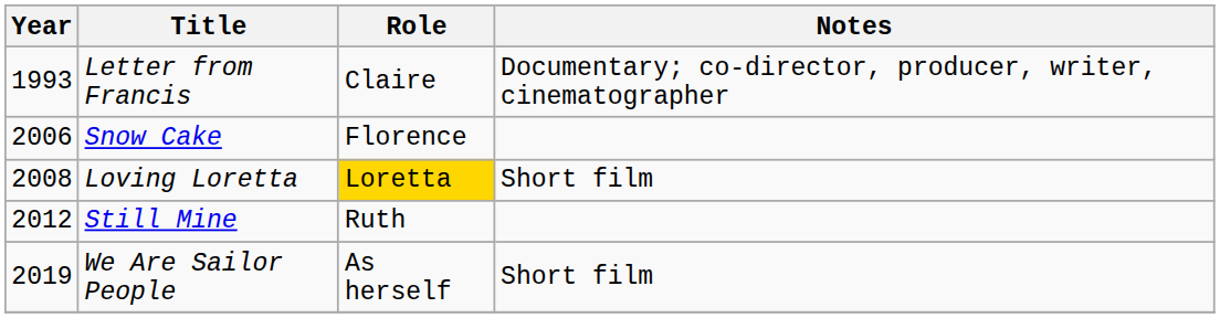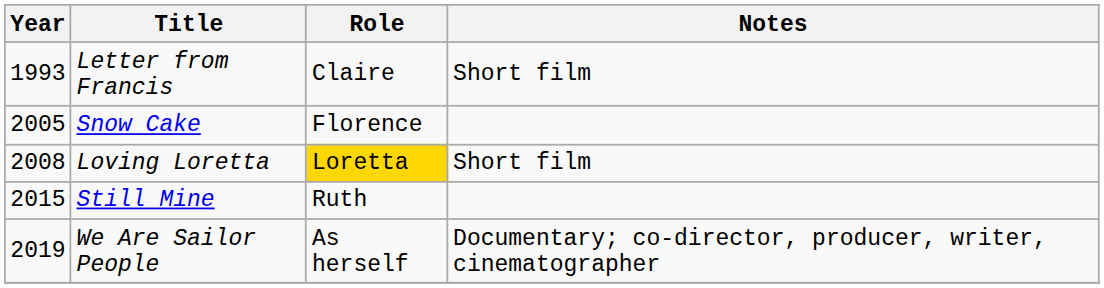Letter from Francis | Notes: Documentary; co-director, producer, writer, cinematographer -> Short film
Snow Cake | Year: 2006 -> 2005
Still Mine | Year: 2012 -> 2015
We Are Sailor People | Notes: Short film -> Documentary; co-director, producer, writer, cinematographer
